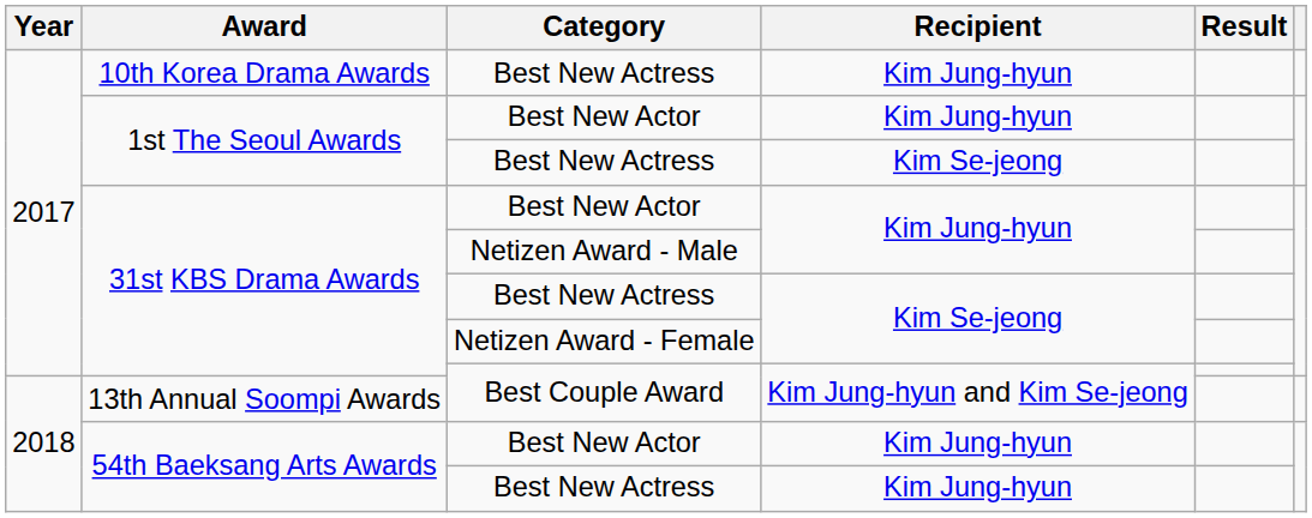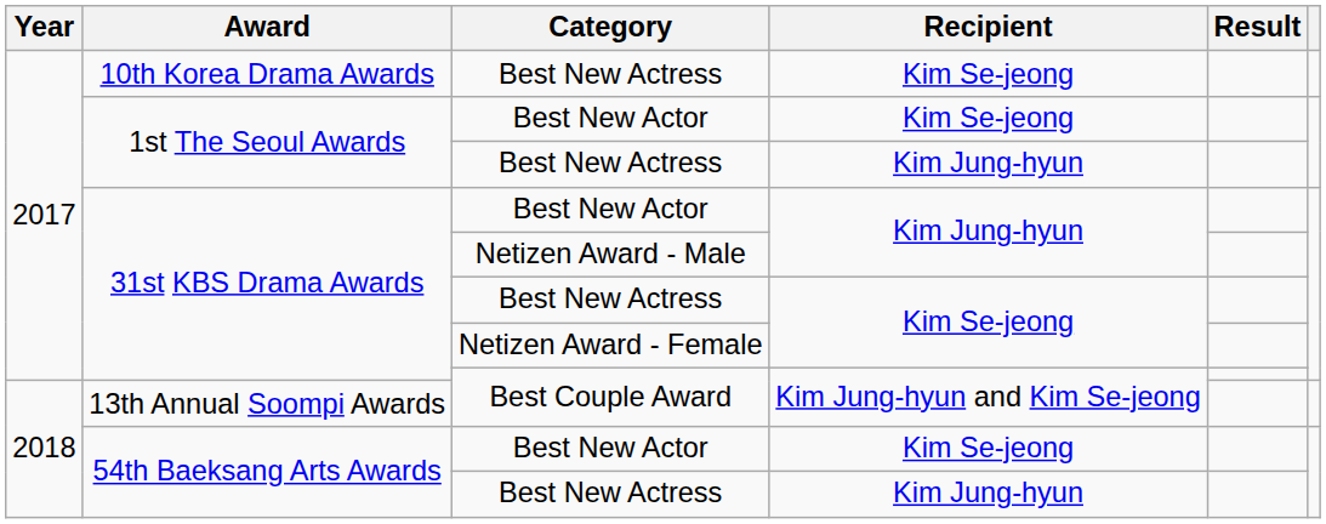10th Korea Drama Awards | Recipient: Kim Jung-hyun -> Kim Se-jeong
1st The Seoul Awards / Best New Actor | Recipient: Kim Jung-hyun -> Kim Se-jeong
1st The Seoul Awards / Best New Actress | Recipient: Kim Se-jeong -> Kim Jung-hyun
54th Baeksang Arts Awards / Best New Actor | Recipient: Kim Jung-hyun -> Kim Se-jeong
